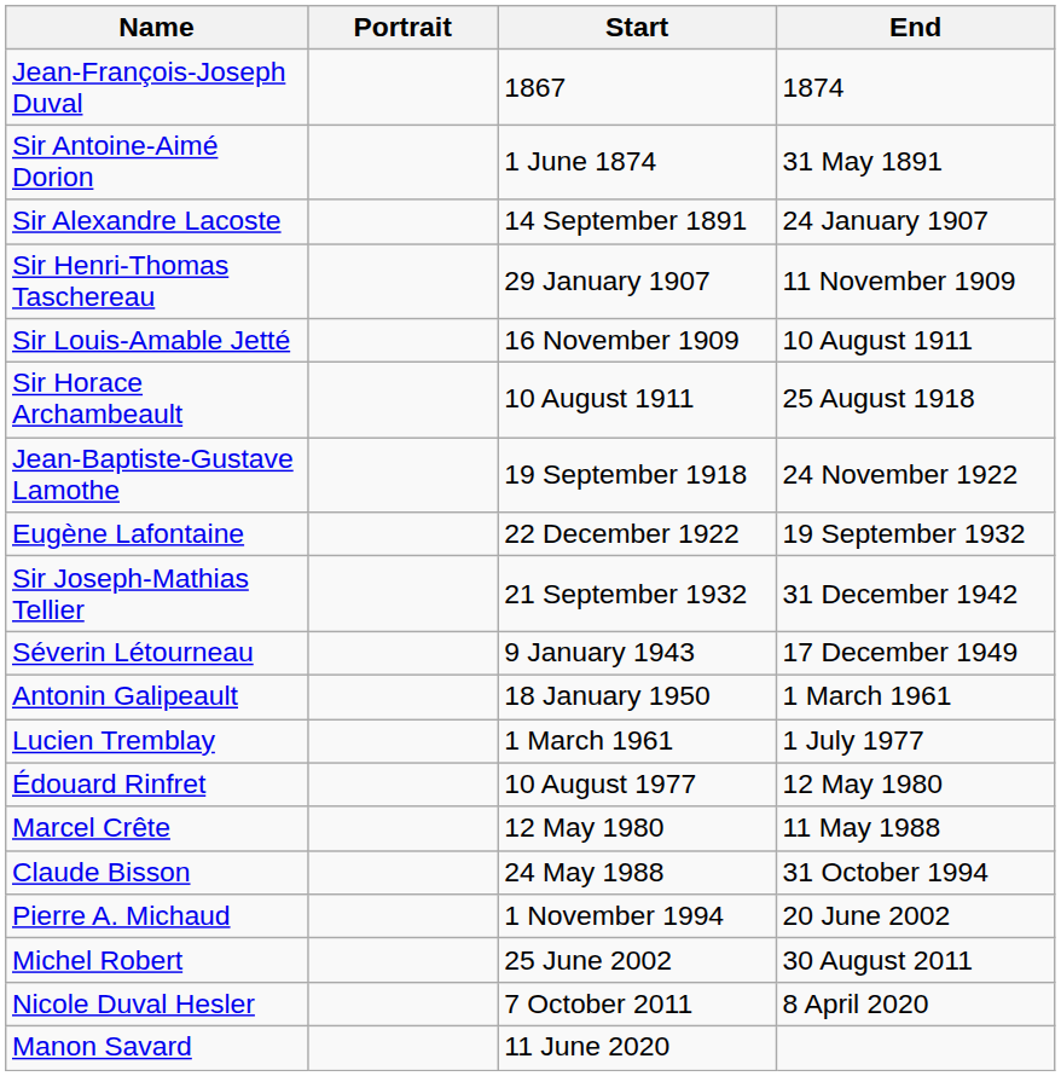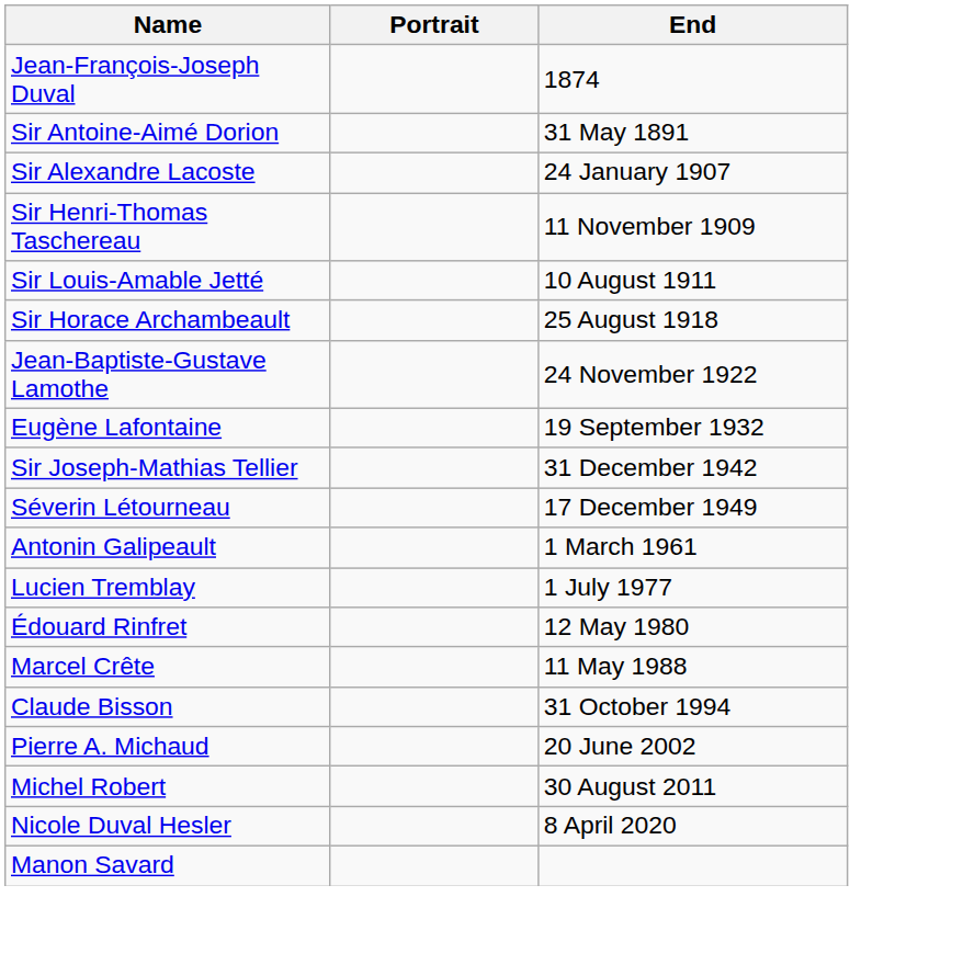- column: Start | 1867 | 1 June 1874 | 14 September 1891 | 29 January 1907 | 16 November 1909 | 10 August 1911 | 19 September 1918 | 22 December 1922 | 21 September 1932 | 9 January 1943 | 18 January 1950 | 1 March 1961 | 10 August 1977 | 12 May 1980 | 24 May 1988 | 1 November 1994 | 25 June 2002 | 7 October 2011 | 11 June 2020
